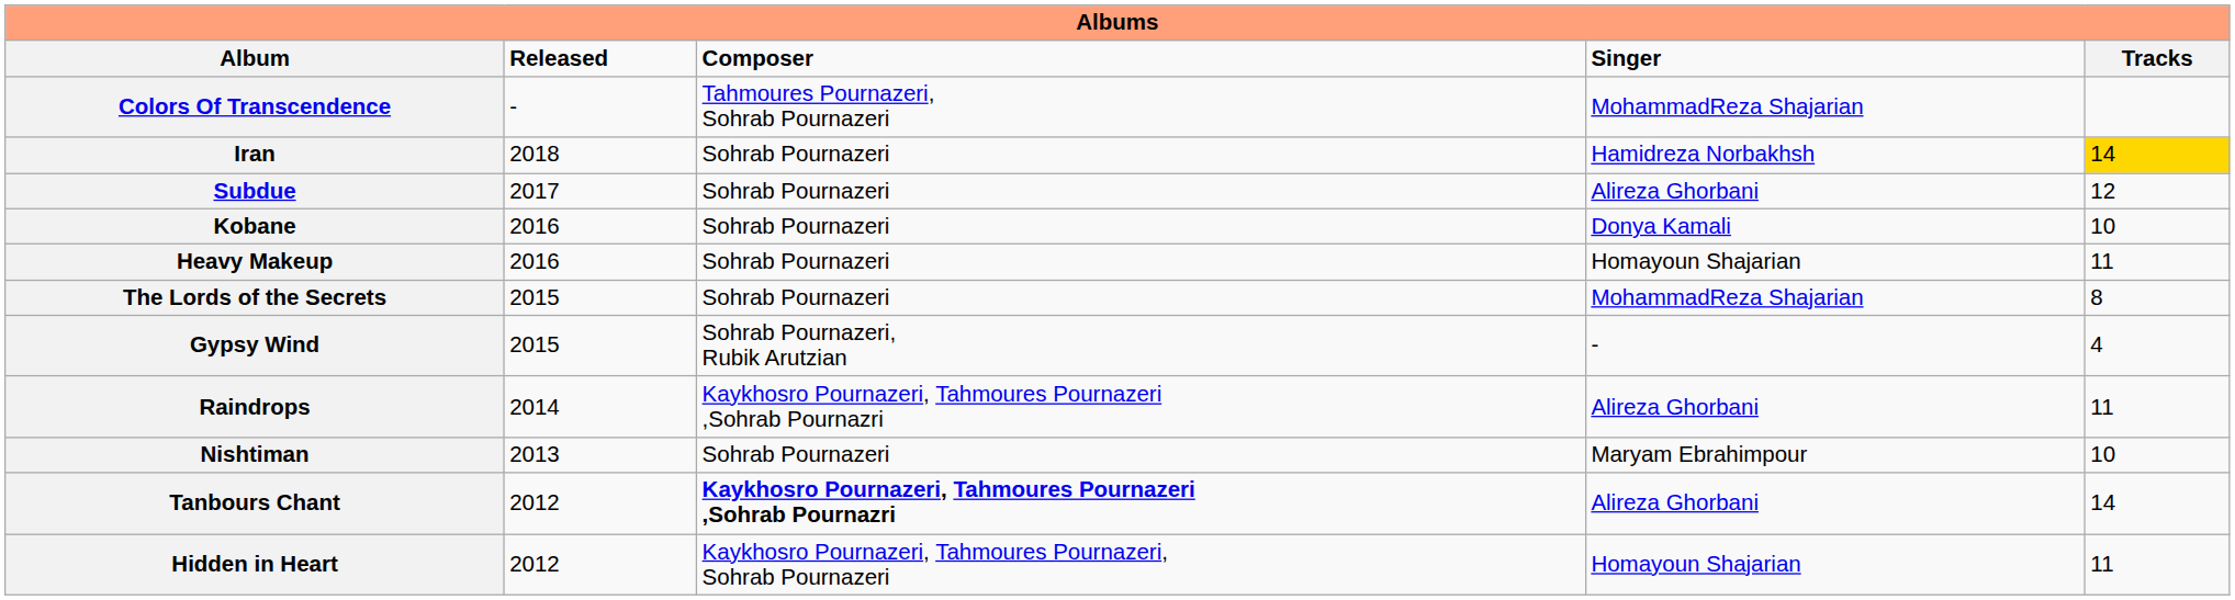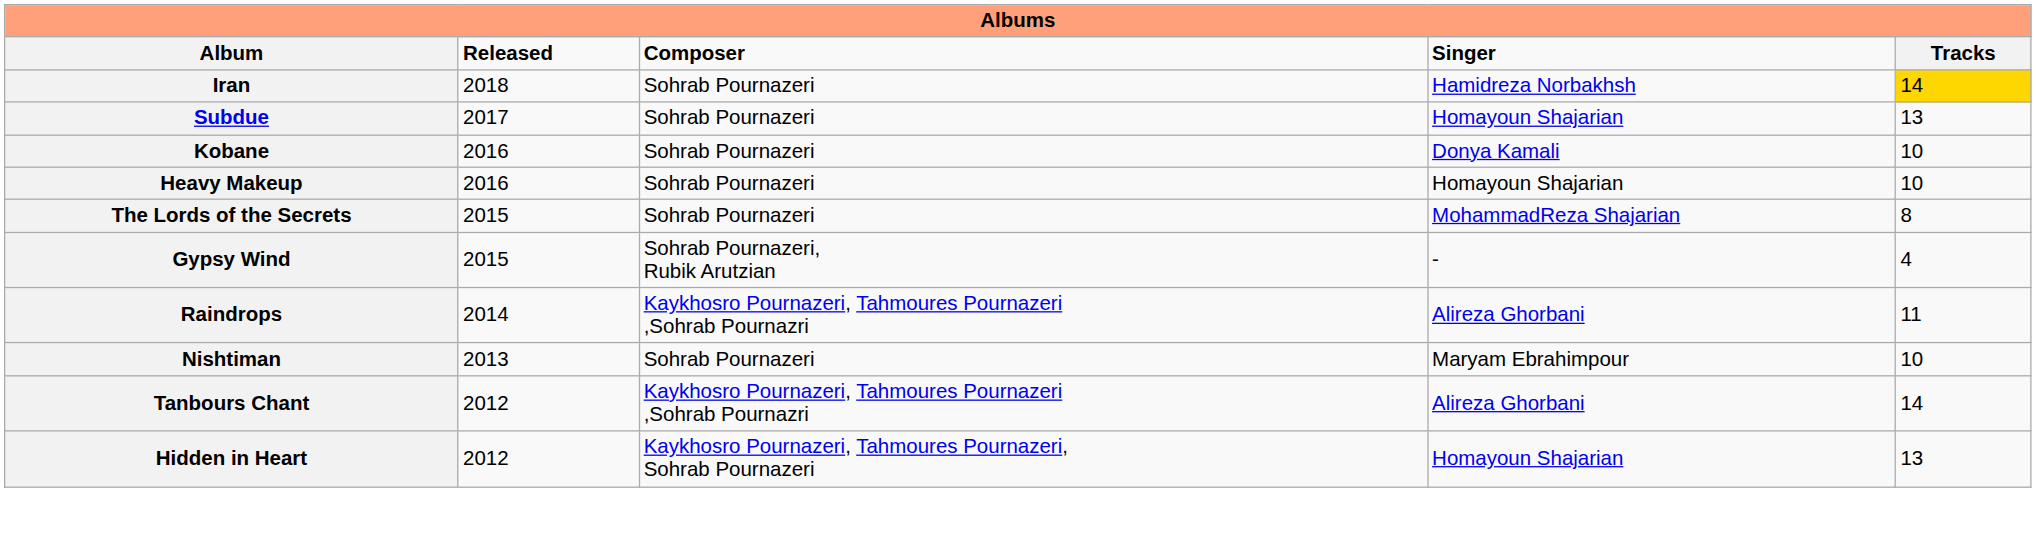- row: Colors Of Transcendence | - | Tahmoures Pournazeri, Sohrab Pournazeri | MohammadReza Shajarian
Subdue | Singer: Alireza Ghorbani -> Homayoun Shajarian
Subdue | Tracks: 12 -> 13
Heavy Makeup | Tracks: 11 -> 10
Tanbours Chant | Composer: bold -> normal
Hidden in Heart | Tracks: 11 -> 13
